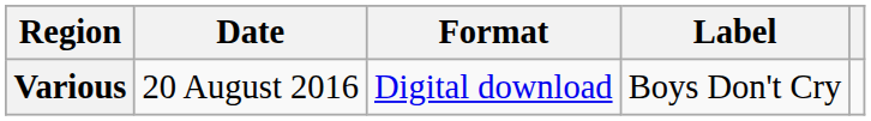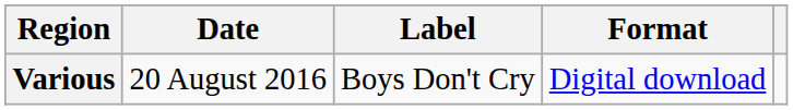columns swapped: Format <-> Label
